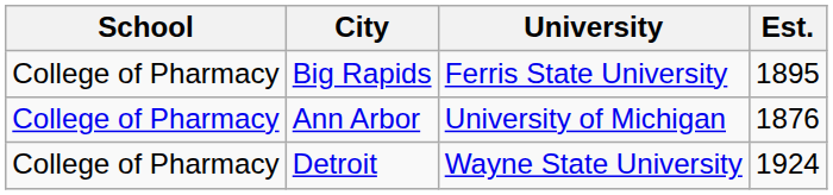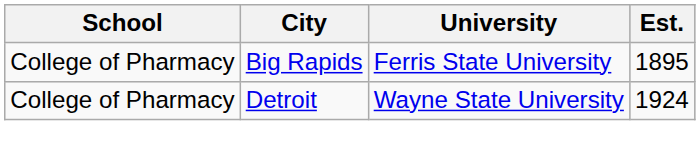- row: College of Pharmacy | Ann Arbor | University of Michigan | 1876
